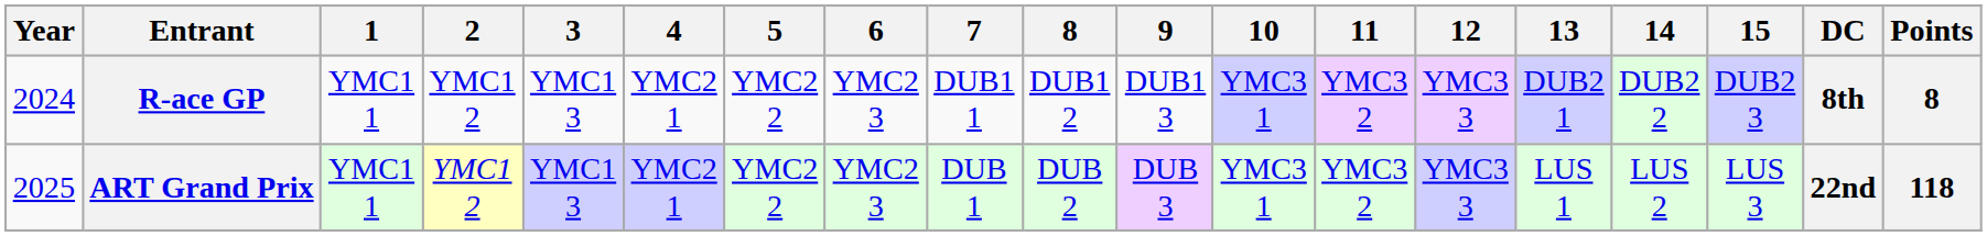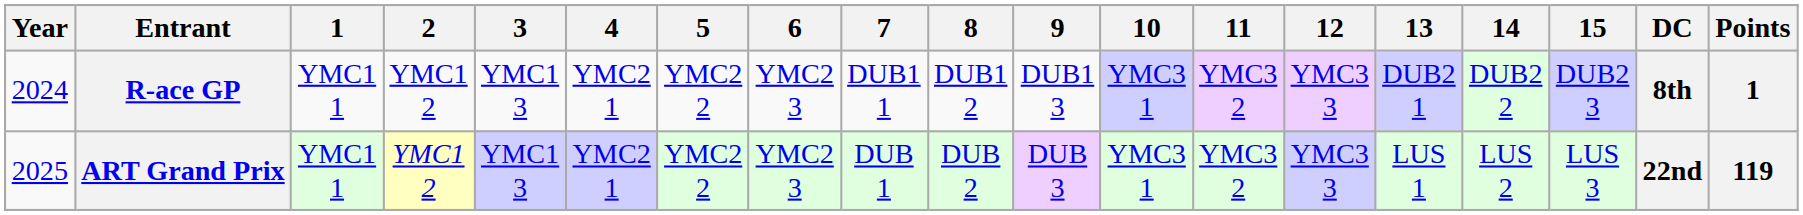R-ace GP | Points: 8 -> 1
ART Grand Prix | Points: 118 -> 119
